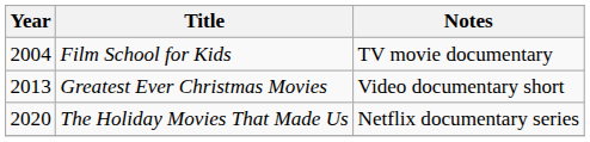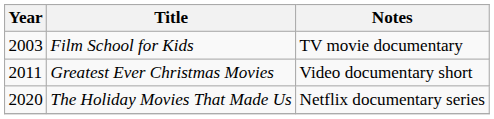Film School for Kids | Year: 2004 -> 2003
Greatest Ever Christmas Movies | Year: 2013 -> 2011
